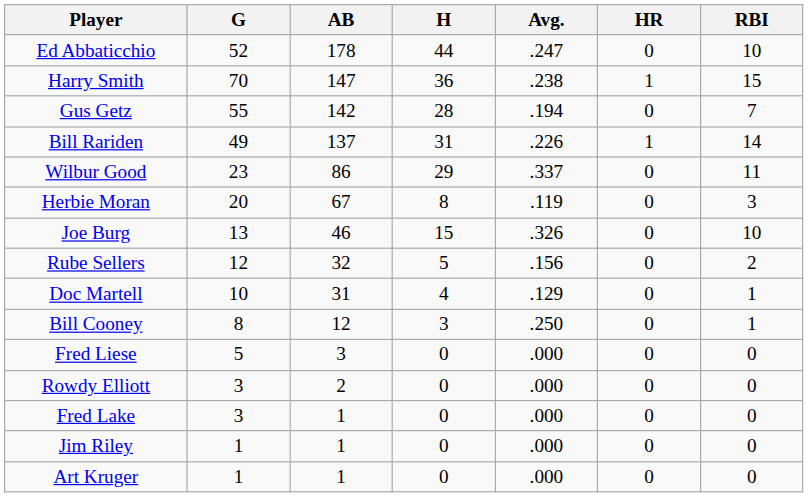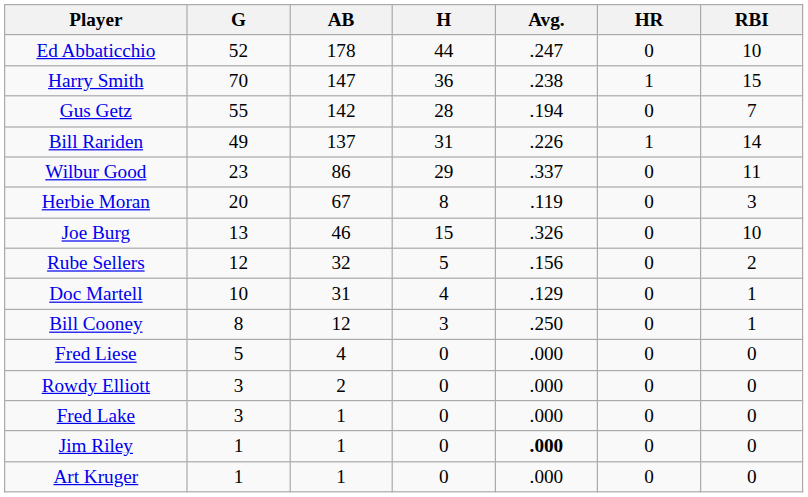Fred Liese | AB: 3 -> 4
Jim Riley | Avg.: normal -> bold
